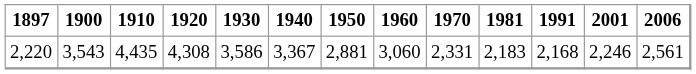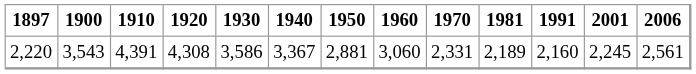2,220 | 1910: 4,435 -> 4,391
2,220 | 1981: 2,183 -> 2,189
2,220 | 1991: 2,168 -> 2,160
2,220 | 2001: 2,246 -> 2,245
